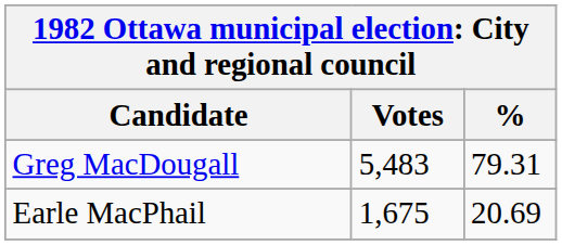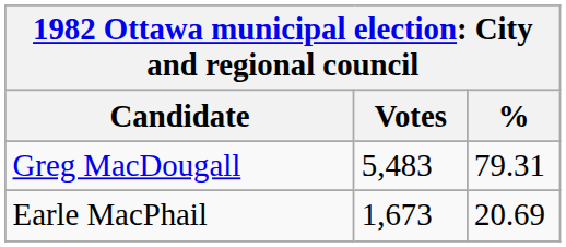Earle MacPhail | Votes: 1,675 -> 1,673
